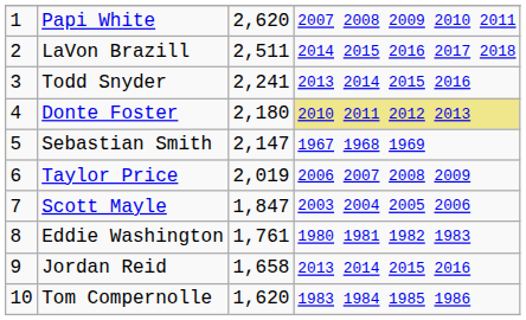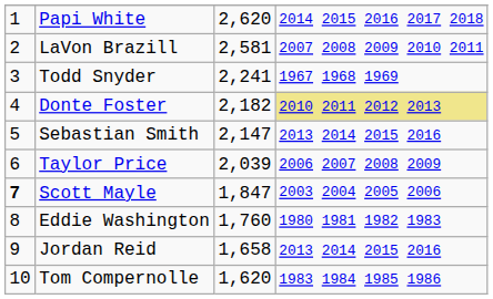Papi White | column 4: 2007 2008 2009 2010 2011 -> 2014 2015 2016 2017 2018
LaVon Brazill | column 3: 2,511 -> 2,581
LaVon Brazill | column 4: 2014 2015 2016 2017 2018 -> 2007 2008 2009 2010 2011
Todd Snyder | column 4: 2013 2014 2015 2016 -> 1967 1968 1969
Donte Foster | column 3: 2,180 -> 2,182
Sebastian Smith | column 4: 1967 1968 1969 -> 2013 2014 2015 2016
Taylor Price | column 3: 2,019 -> 2,039
Scott Mayle | column 1: normal -> bold
Eddie Washington | column 3: 1,761 -> 1,760
